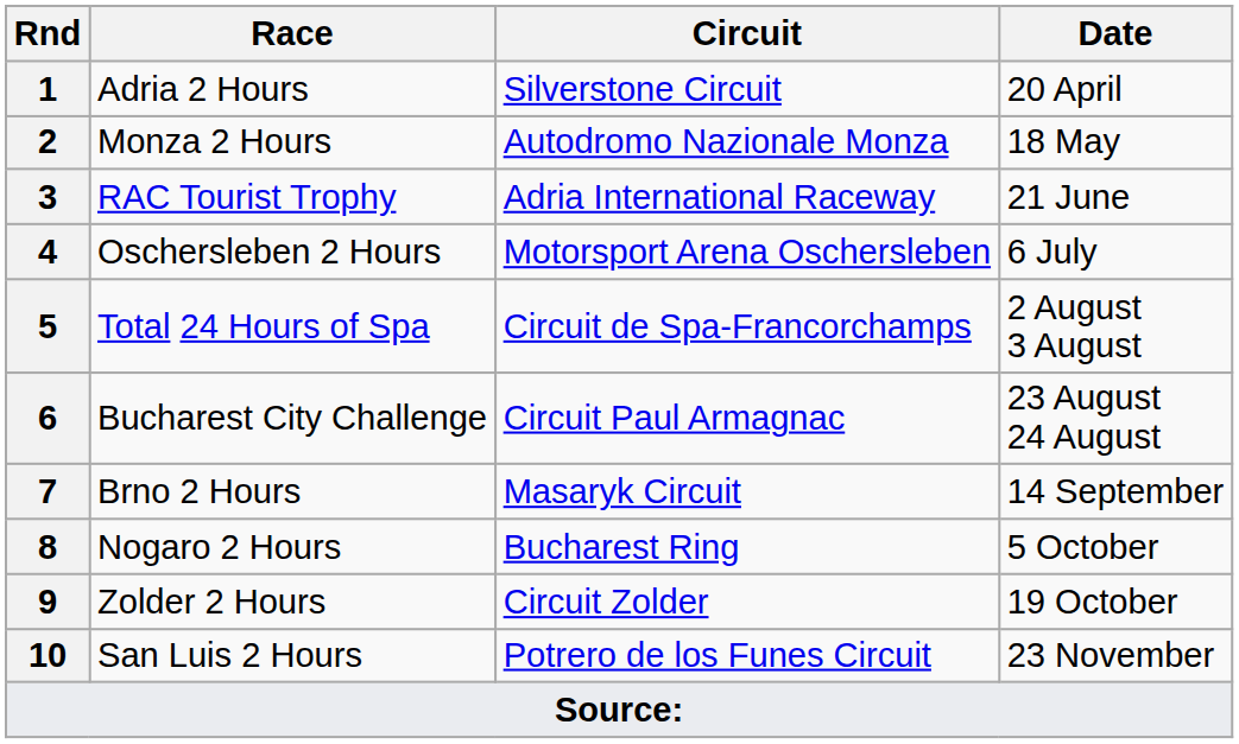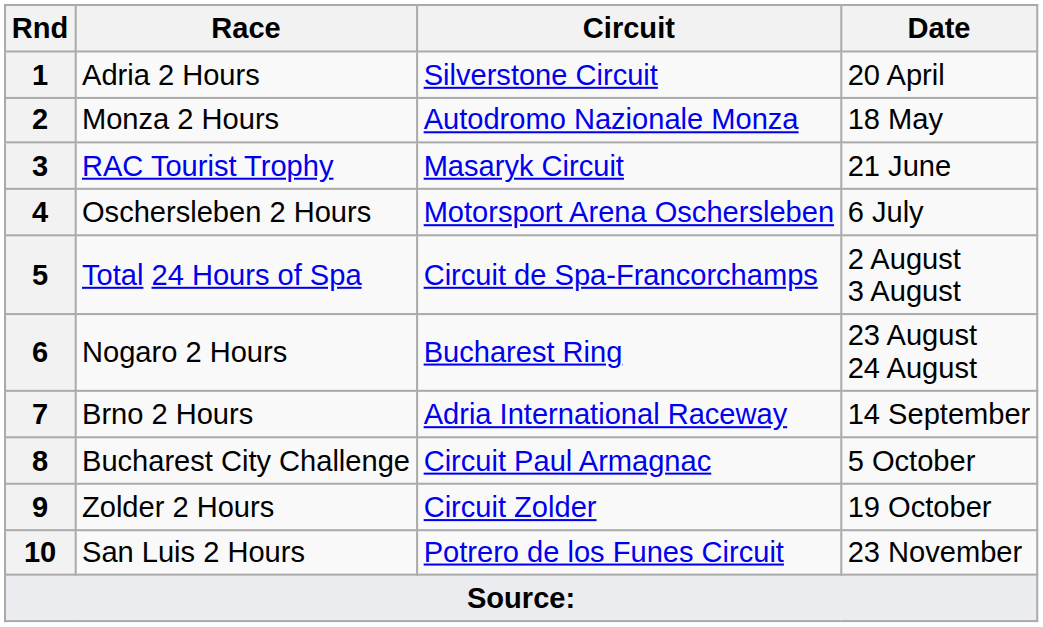3 | Circuit: Adria International Raceway -> Masaryk Circuit
6 | Race: Bucharest City Challenge -> Nogaro 2 Hours
6 | Circuit: Circuit Paul Armagnac -> Bucharest Ring
7 | Circuit: Masaryk Circuit -> Adria International Raceway
8 | Race: Nogaro 2 Hours -> Bucharest City Challenge
8 | Circuit: Bucharest Ring -> Circuit Paul Armagnac
